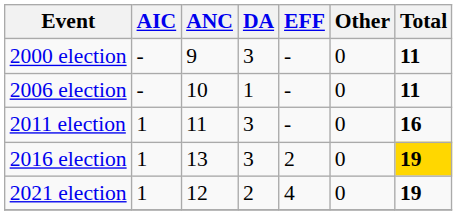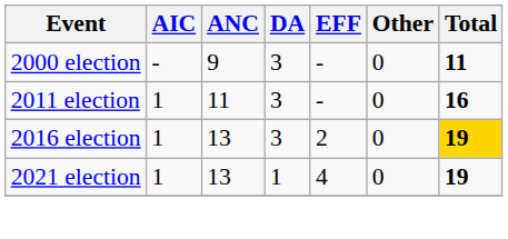- row: 2006 election | - | 10 | 1 | - | 0 | 11
2021 election | ANC: 12 -> 13
2021 election | DA: 2 -> 1
